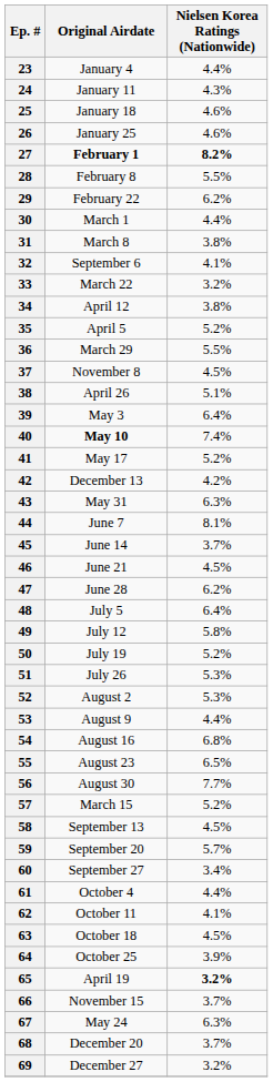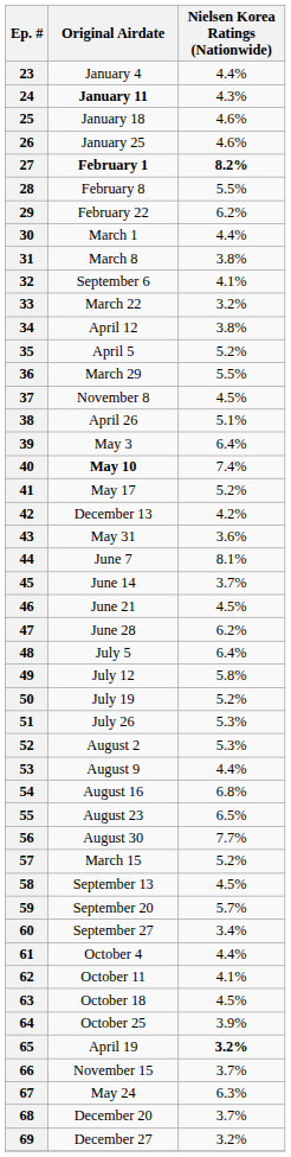24 | Original Airdate: normal -> bold
43 | Nielsen Korea Ratings (Nationwide): 6.3% -> 3.6%
